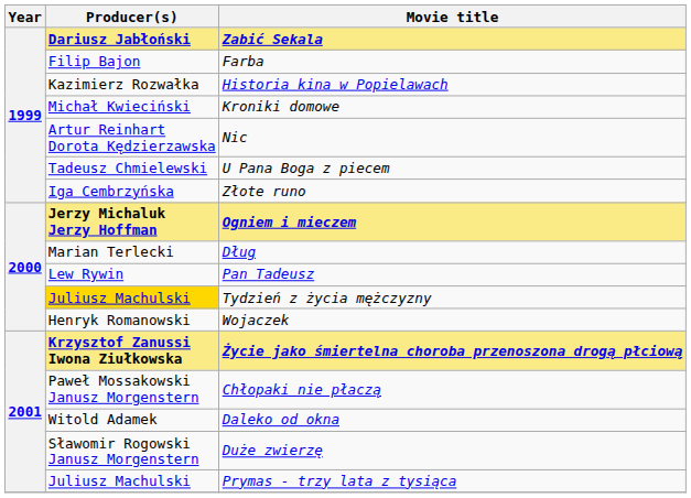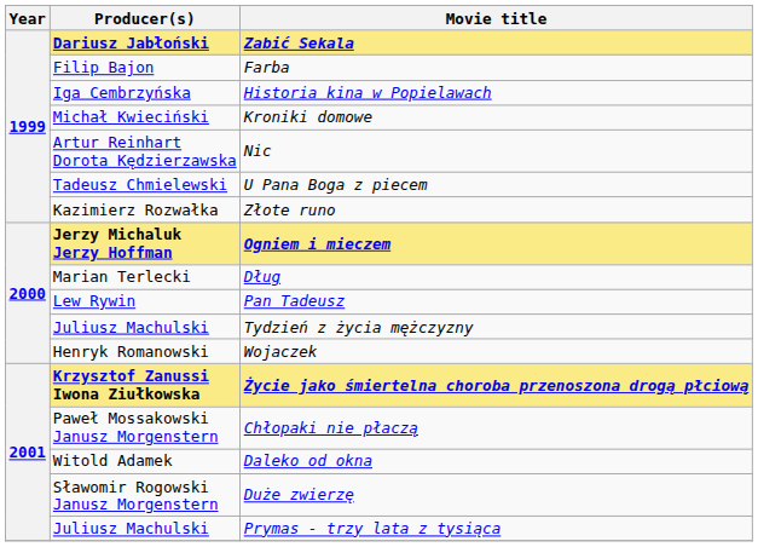Historia kina w Popielawach | Producer(s): Kazimierz Rozwałka -> Iga Cembrzyńska
Złote runo | Producer(s): Iga Cembrzyńska -> Kazimierz Rozwałka
Tydzień z życia mężczyzny | Producer(s): gold background -> no background
